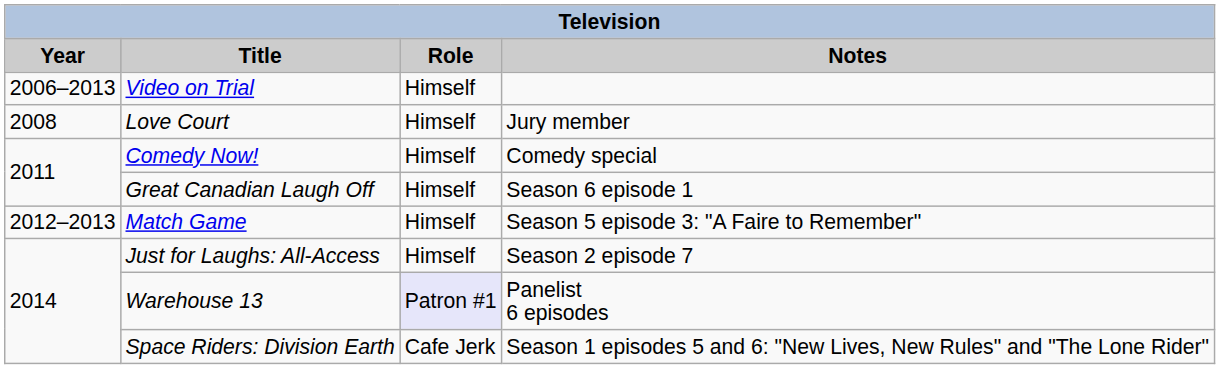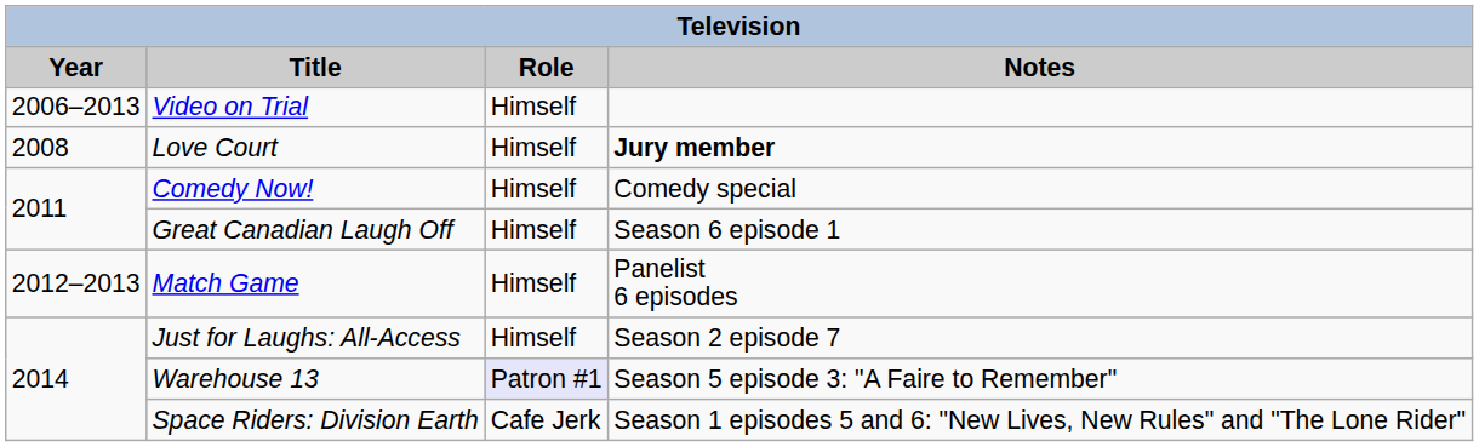Love Court | Notes: normal -> bold
Match Game | Notes: Season 5 episode 3: "A Faire to Remember" -> Panelist 6 episodes
Warehouse 13 | Notes: Panelist 6 episodes -> Season 5 episode 3: "A Faire to Remember"
